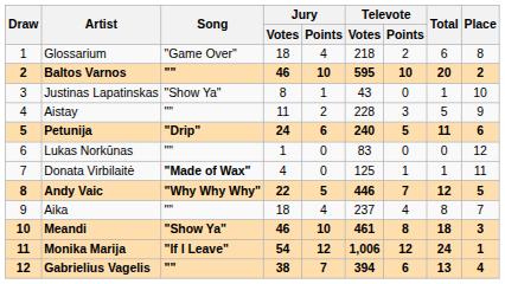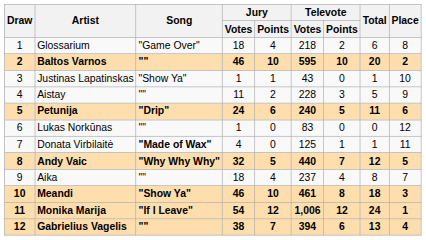Justinas Lapatinskas | Jury / Votes: 8 -> 1
Andy Vaic | Jury / Votes: 22 -> 32
Andy Vaic | Televote / Votes: 446 -> 440
